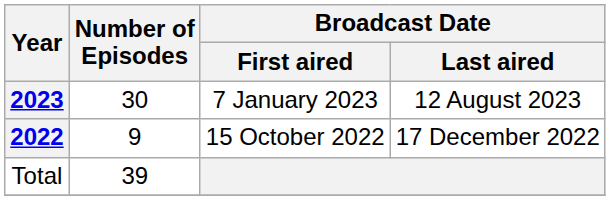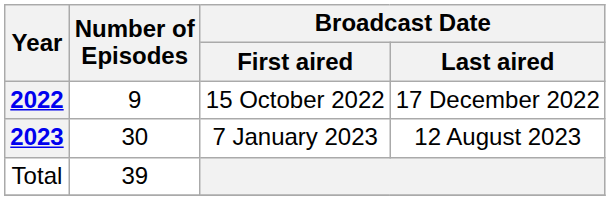rows swapped: 15 October 2022 <-> 7 January 2023
